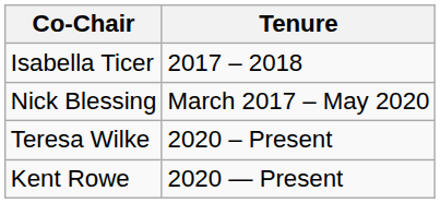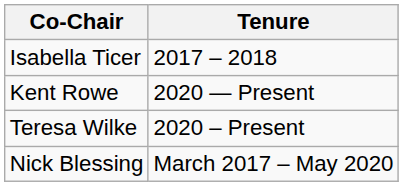rows swapped: Nick Blessing <-> Kent Rowe
